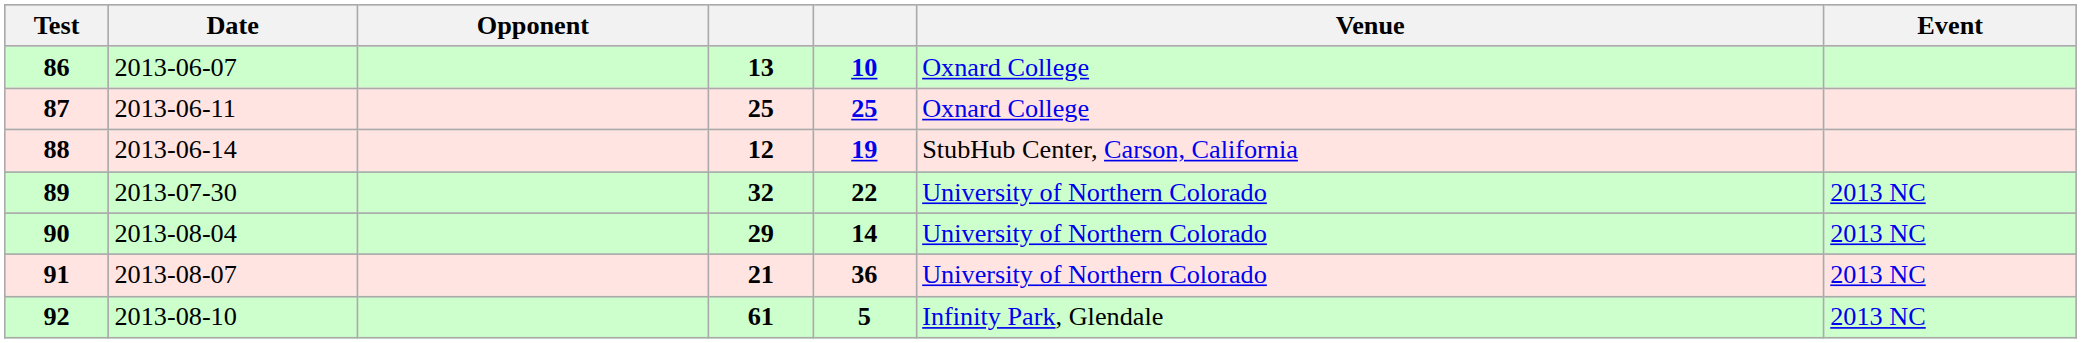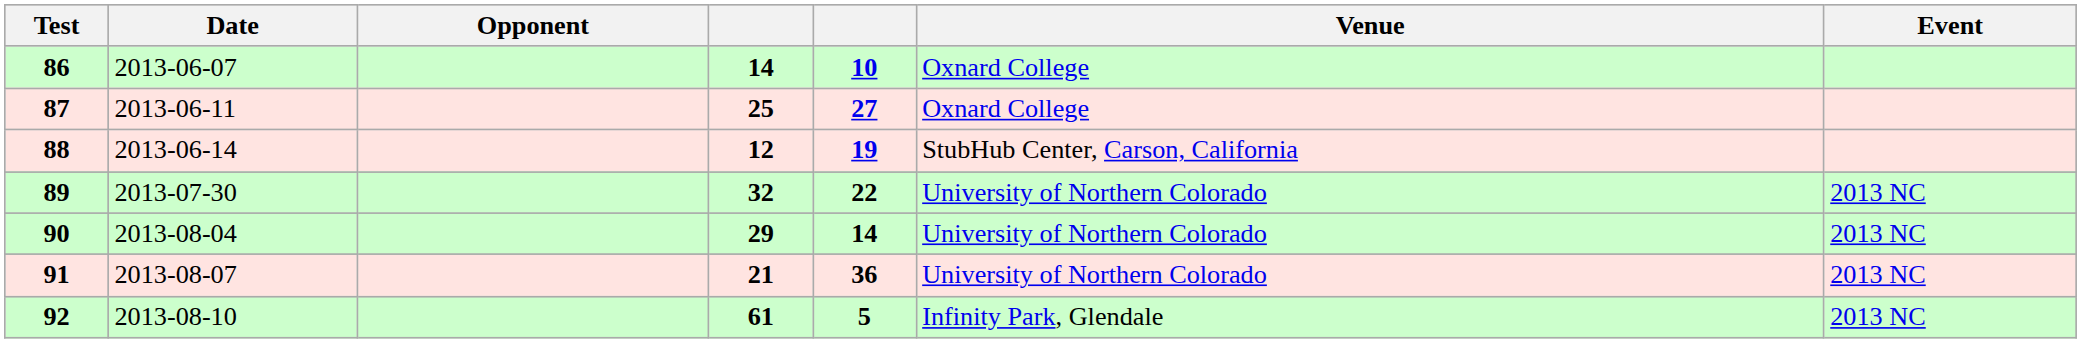86 | column 4: 13 -> 14
87 | column 5: 25 -> 27
